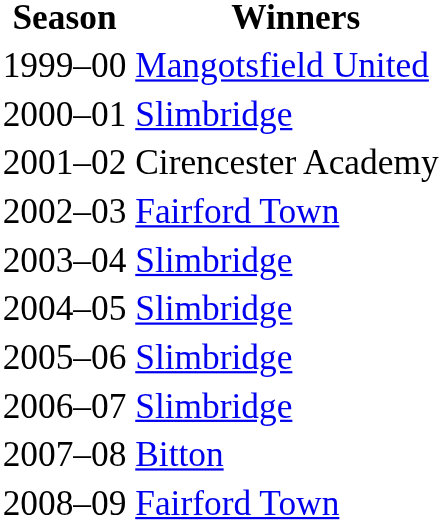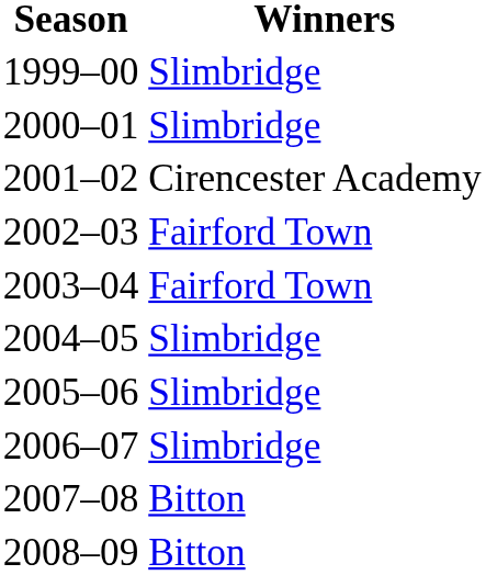1999–00 | Winners: Mangotsfield United -> Slimbridge
2003–04 | Winners: Slimbridge -> Fairford Town
2008–09 | Winners: Fairford Town -> Bitton
